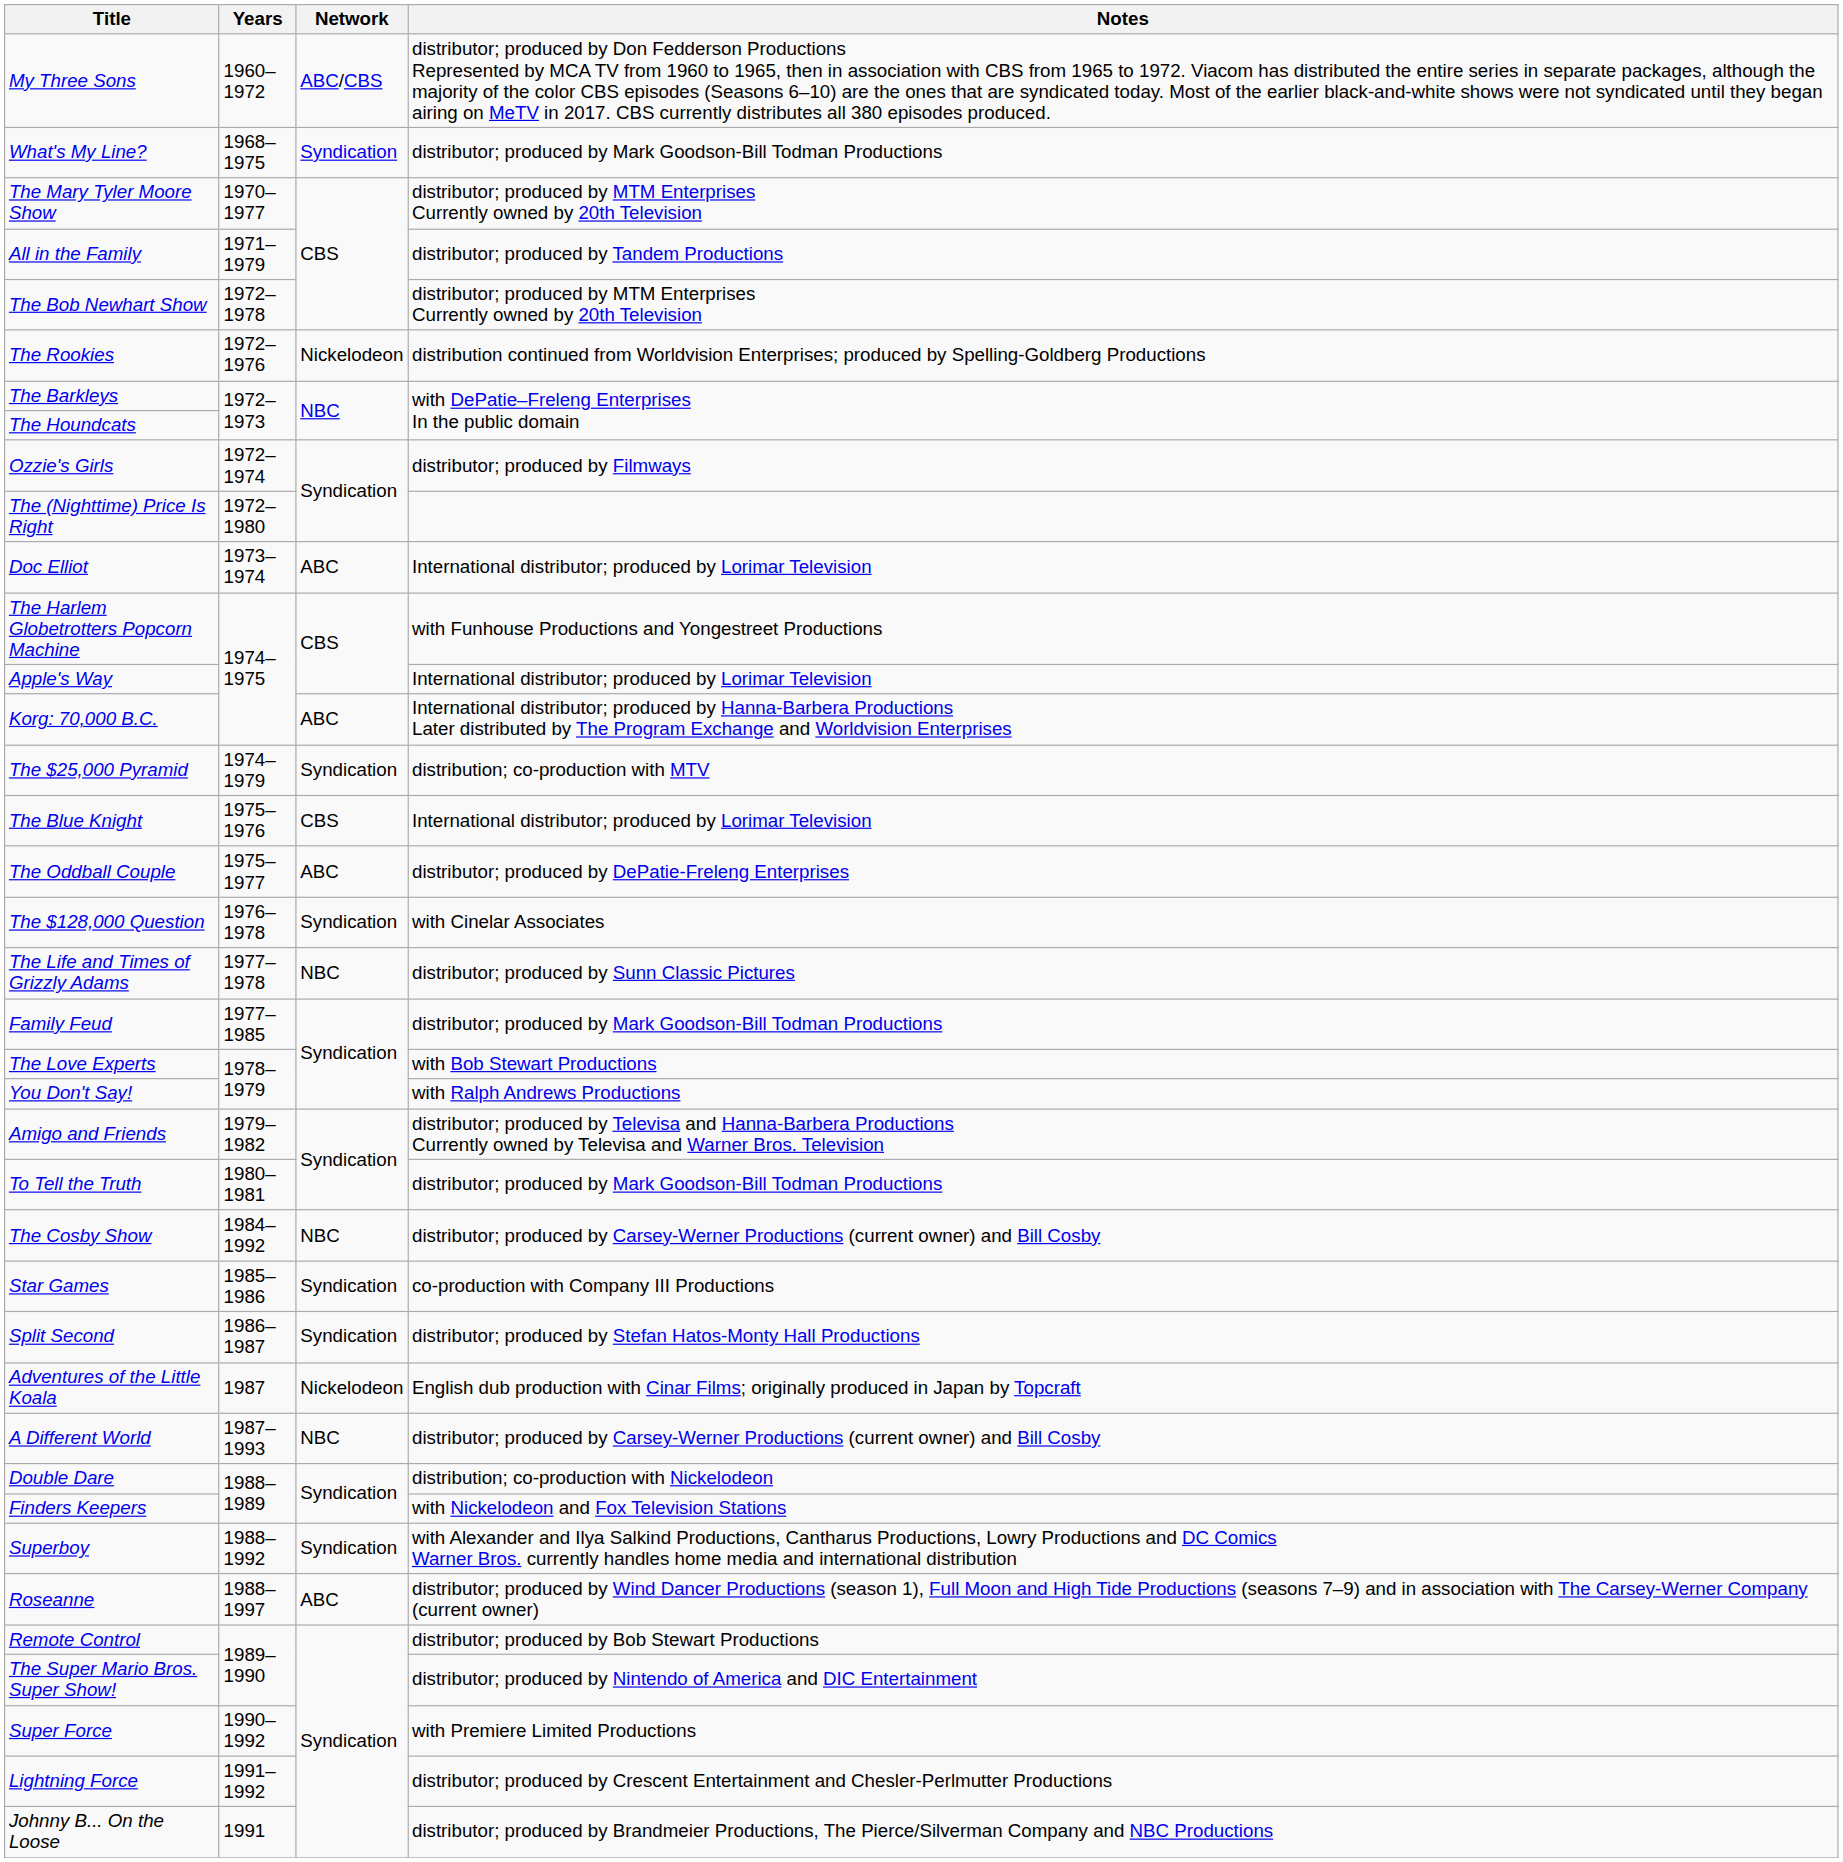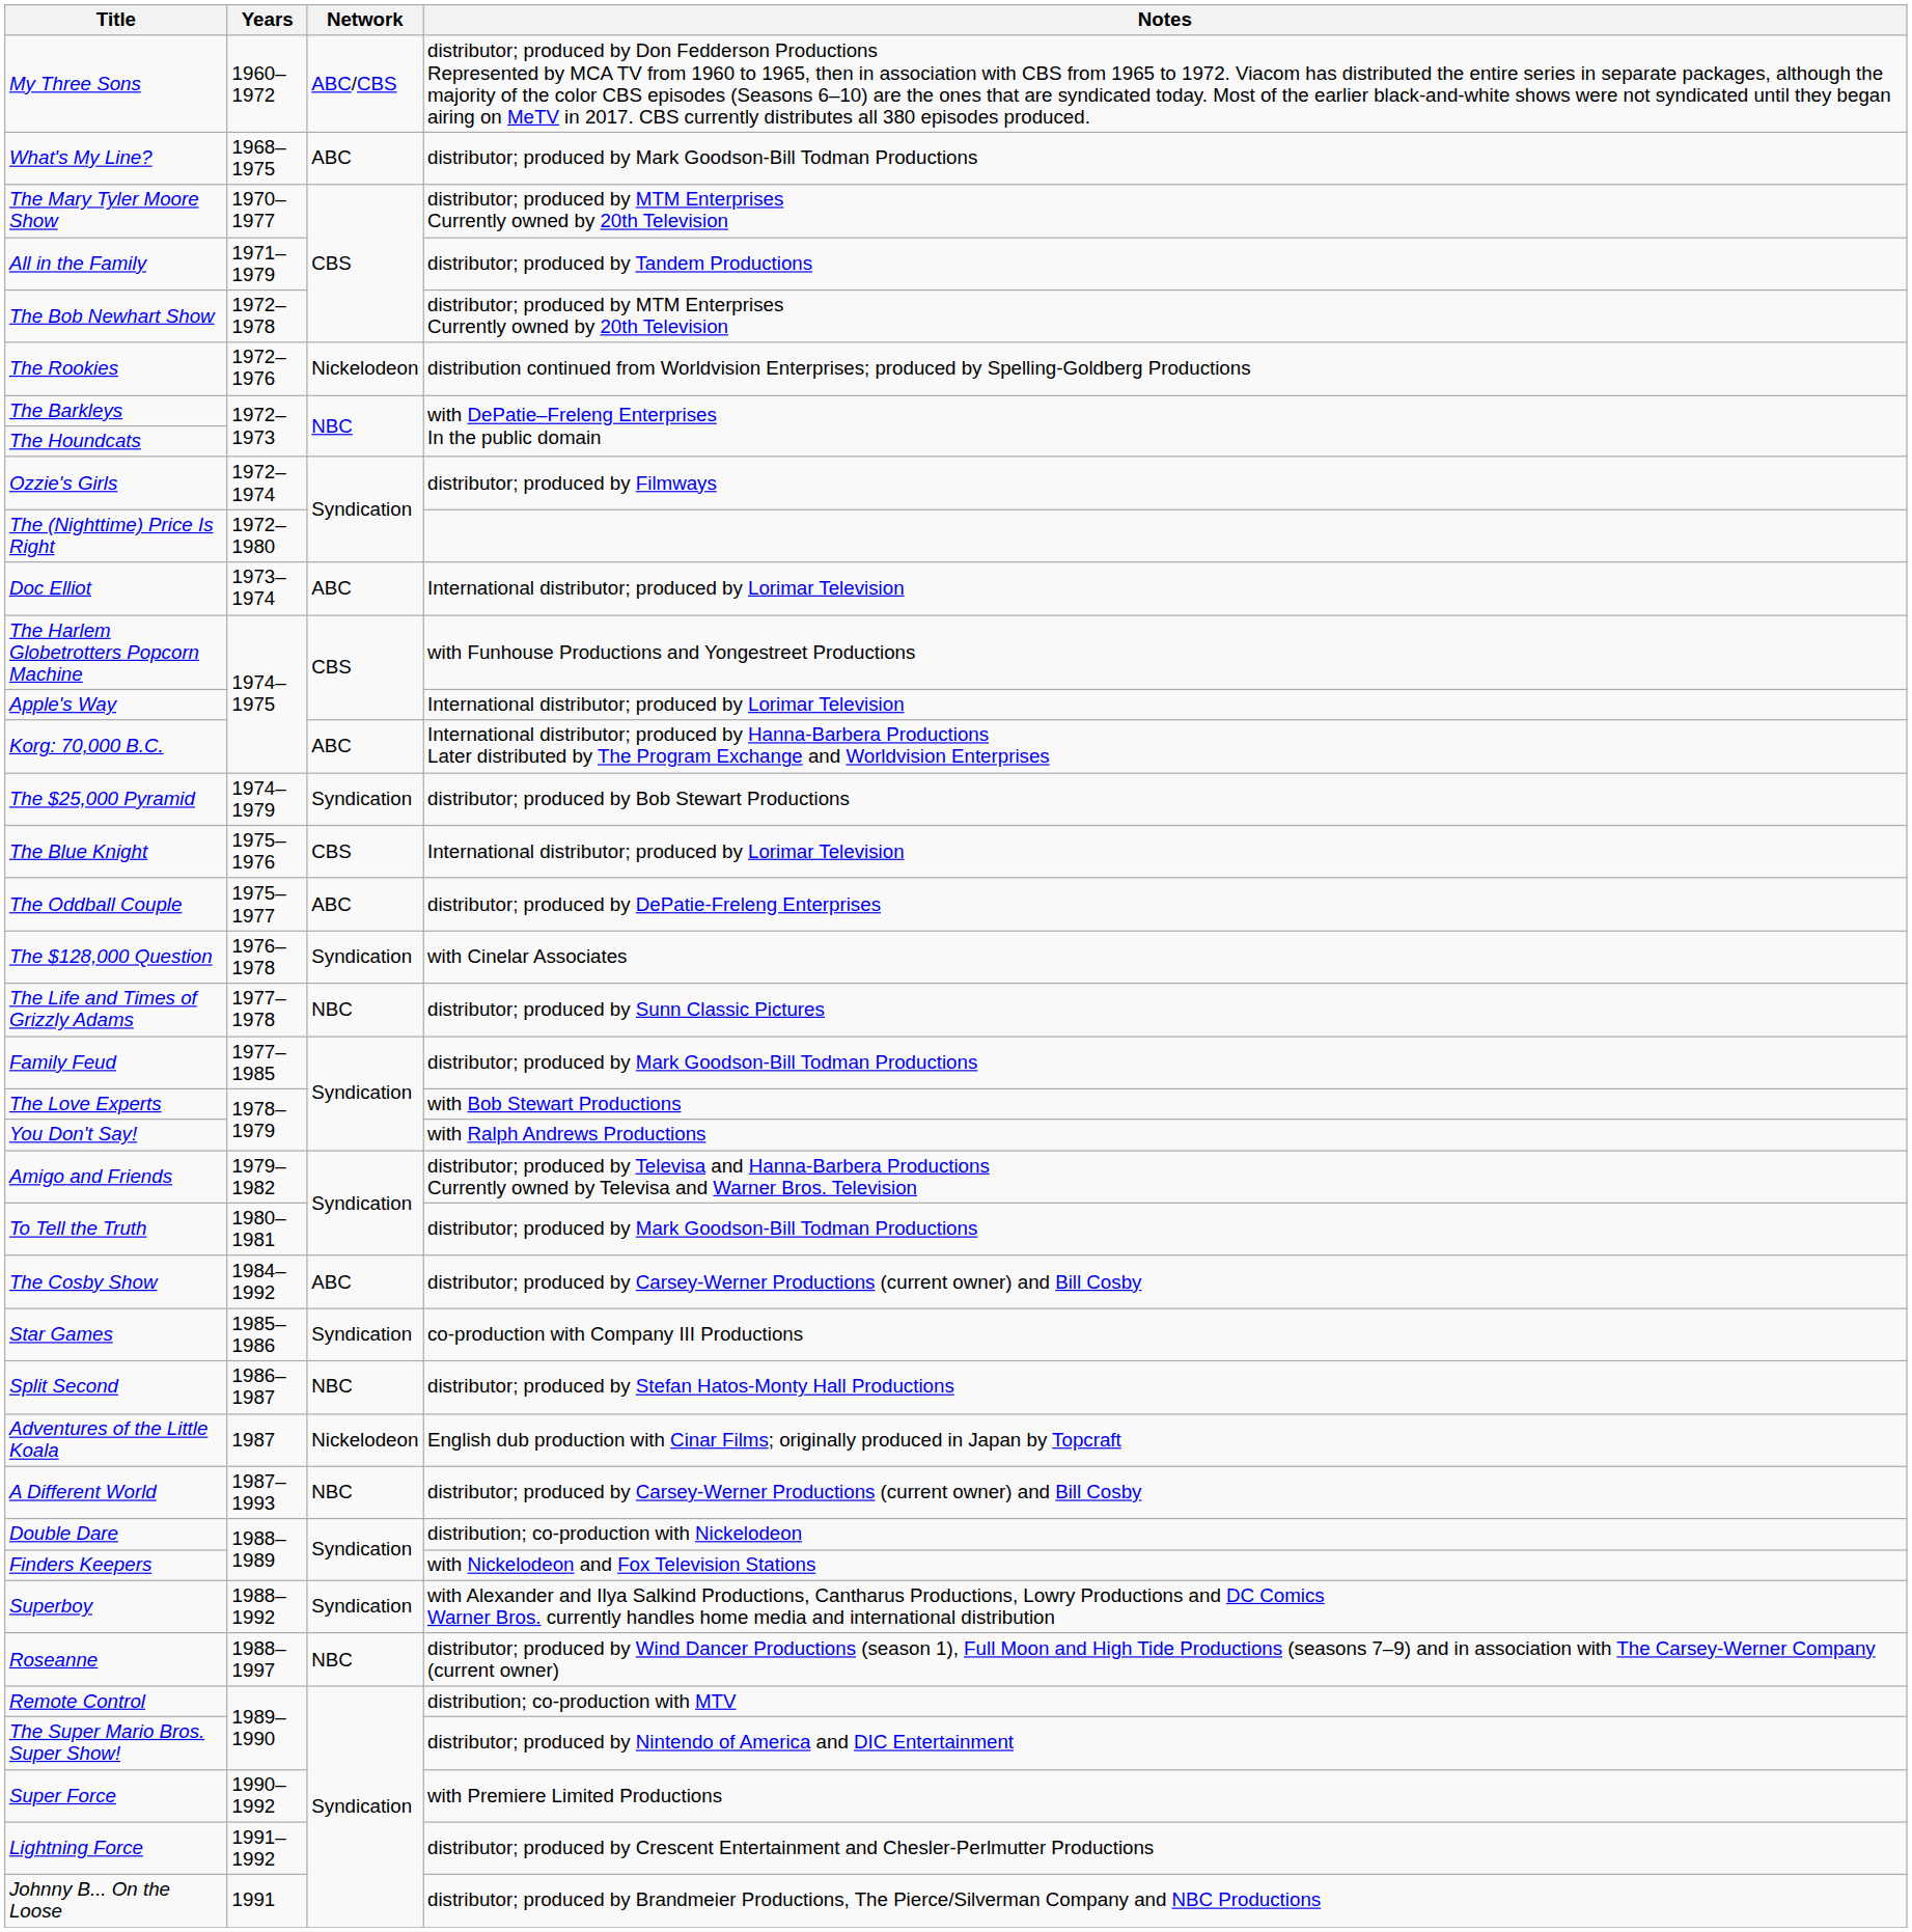What's My Line? | Network: Syndication -> ABC
The $25,000 Pyramid | Notes: distribution; co-production with MTV -> distributor; produced by Bob Stewart Productions
The Cosby Show | Network: NBC -> ABC
Split Second | Network: Syndication -> NBC
Roseanne | Network: ABC -> NBC
Remote Control | Notes: distributor; produced by Bob Stewart Productions -> distribution; co-production with MTV
